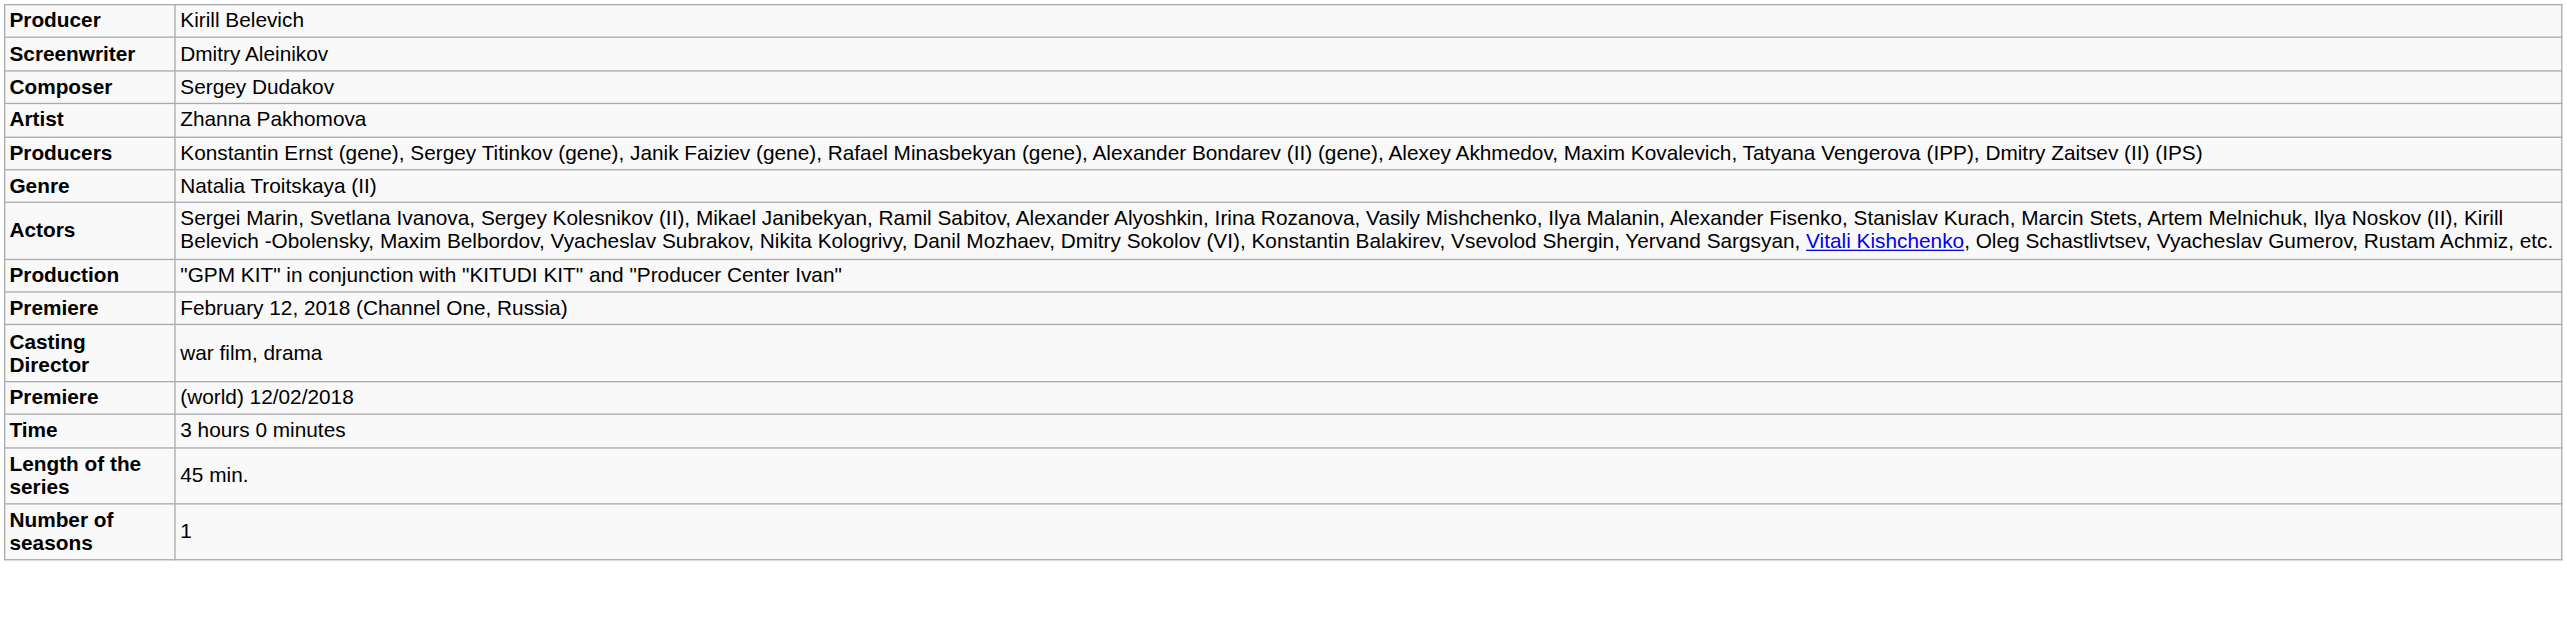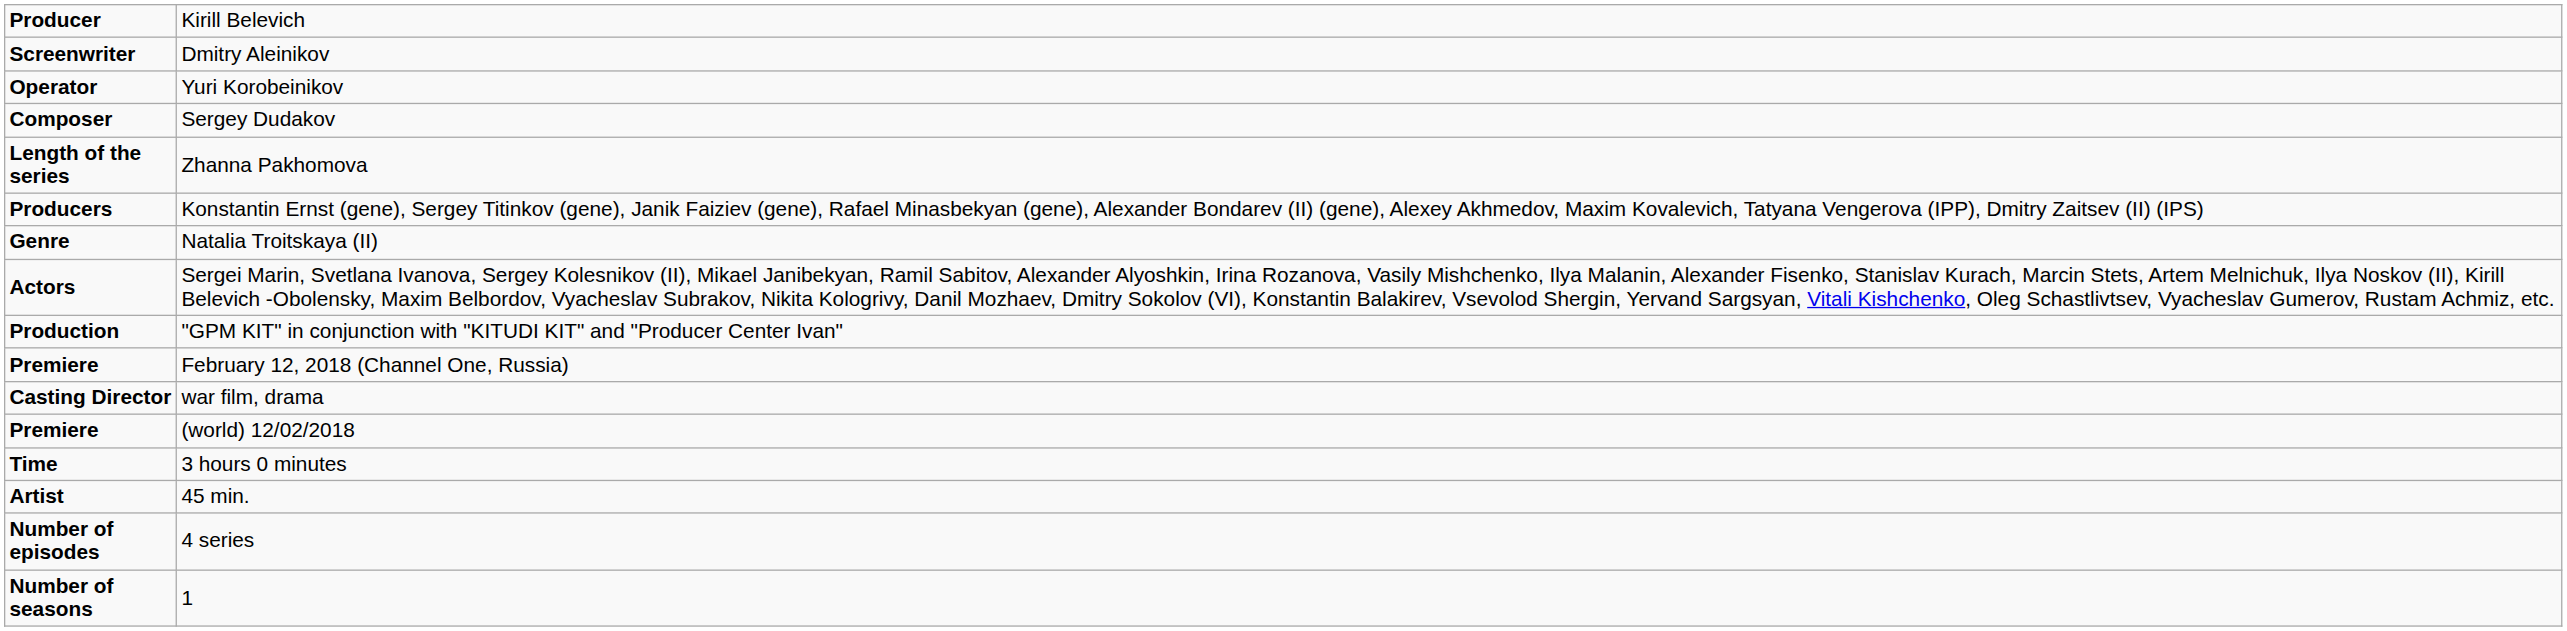+ row: Operator | Yuri Korobeinikov
Zhanna Pakhomova | column 1: Artist -> Length of the series
45 min. | column 1: Length of the series -> Artist
+ row: Number of episodes | 4 series
